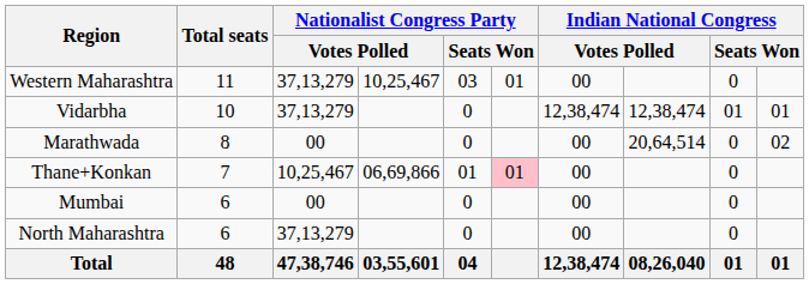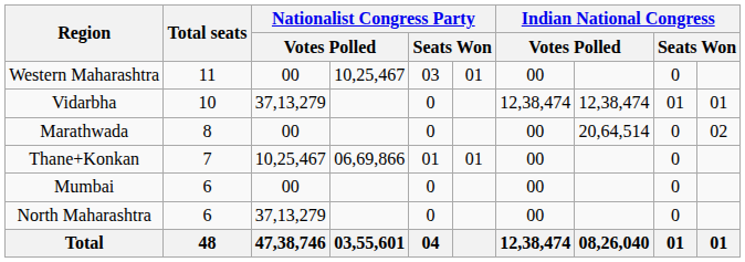Western Maharashtra | column 3: 37,13,279 -> 00
Thane+Konkan | column 6: pink background -> no background
